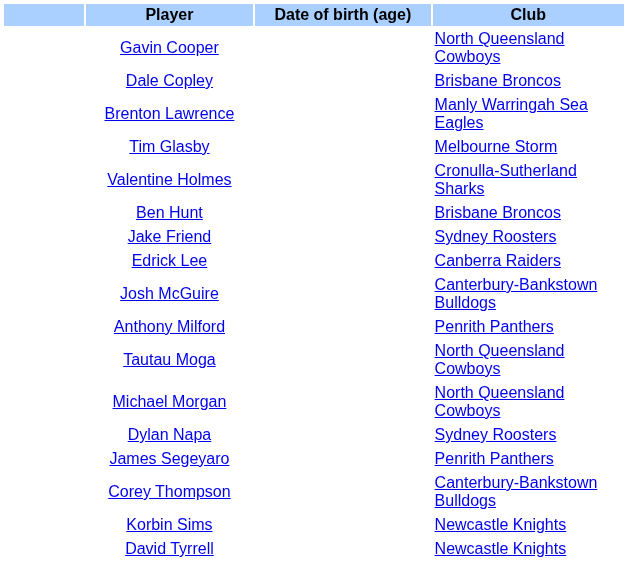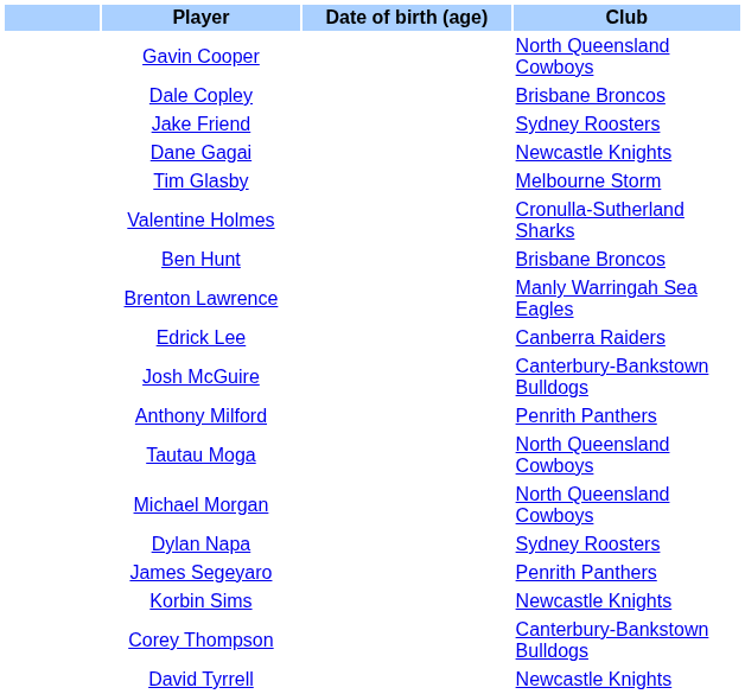rows swapped: Jake Friend <-> Brenton Lawrence
+ row: Dane Gagai | Newcastle Knights
rows swapped: Korbin Sims <-> Corey Thompson
